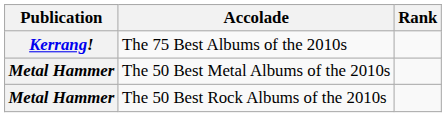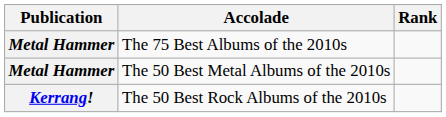The 75 Best Albums of the 2010s | Publication: Kerrang! -> Metal Hammer
The 50 Best Rock Albums of the 2010s | Publication: Metal Hammer -> Kerrang!
